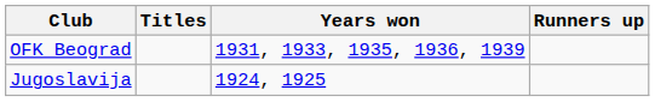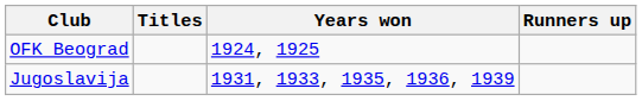OFK Beograd | Years won: 1931, 1933, 1935, 1936, 1939 -> 1924, 1925
Jugoslavija | Years won: 1924, 1925 -> 1931, 1933, 1935, 1936, 1939
